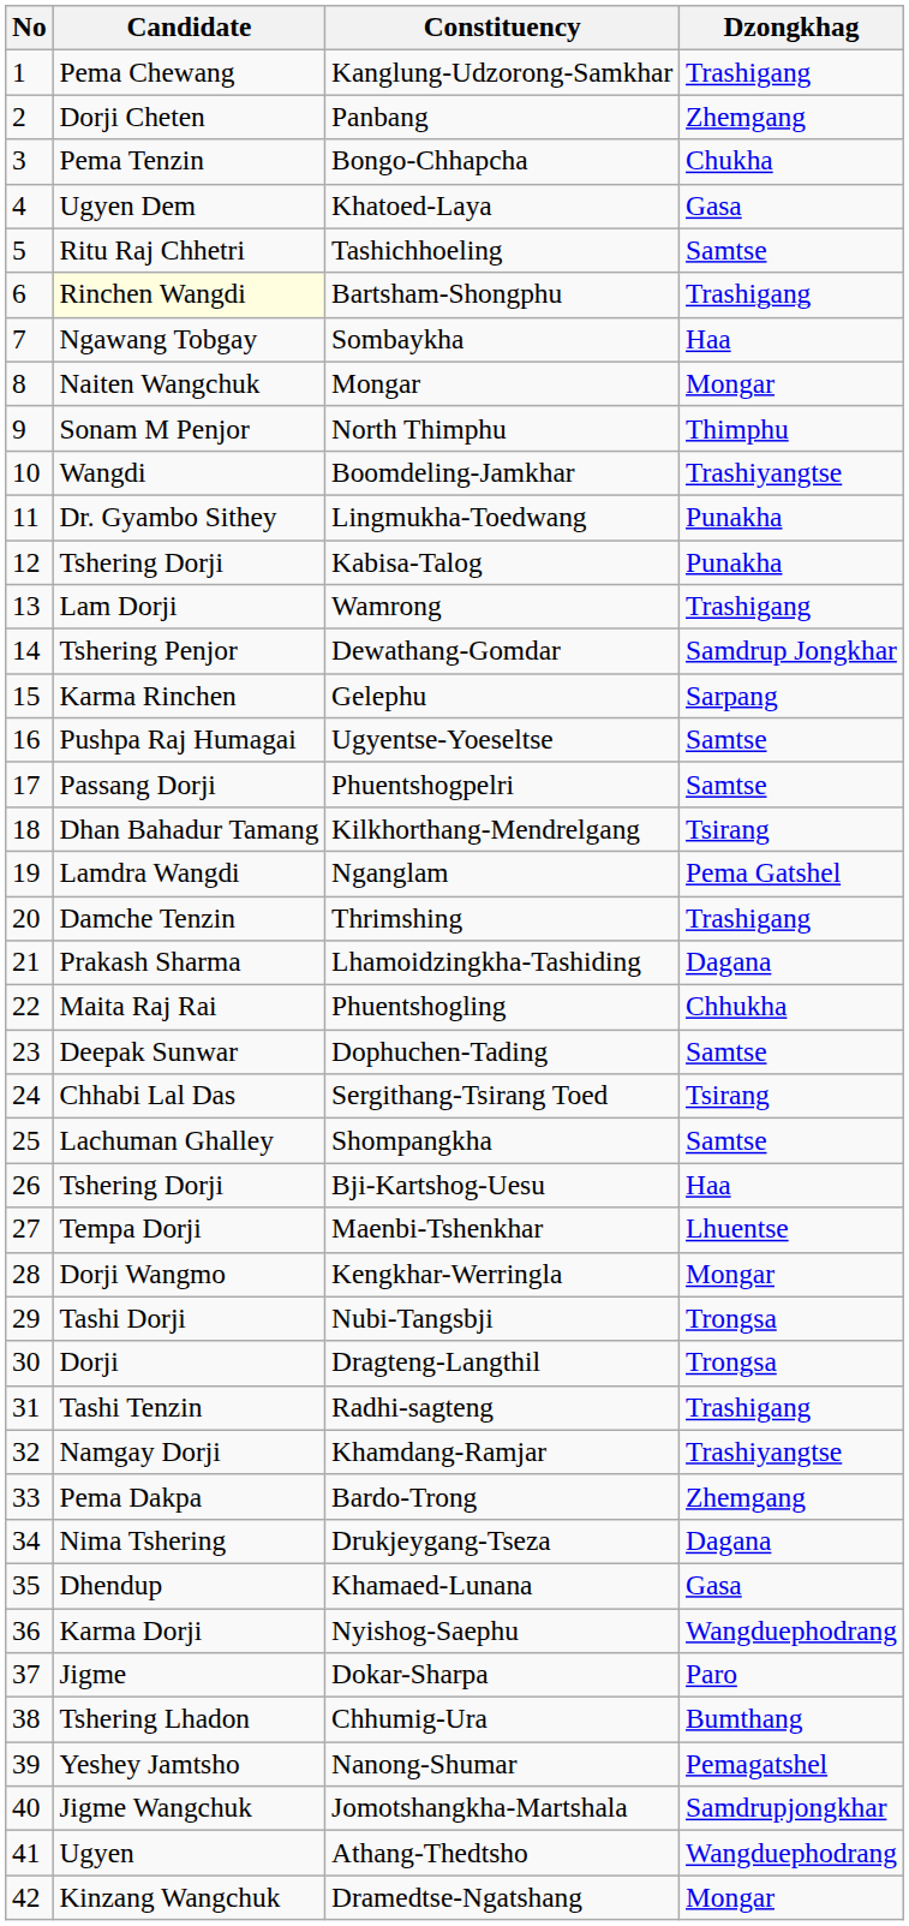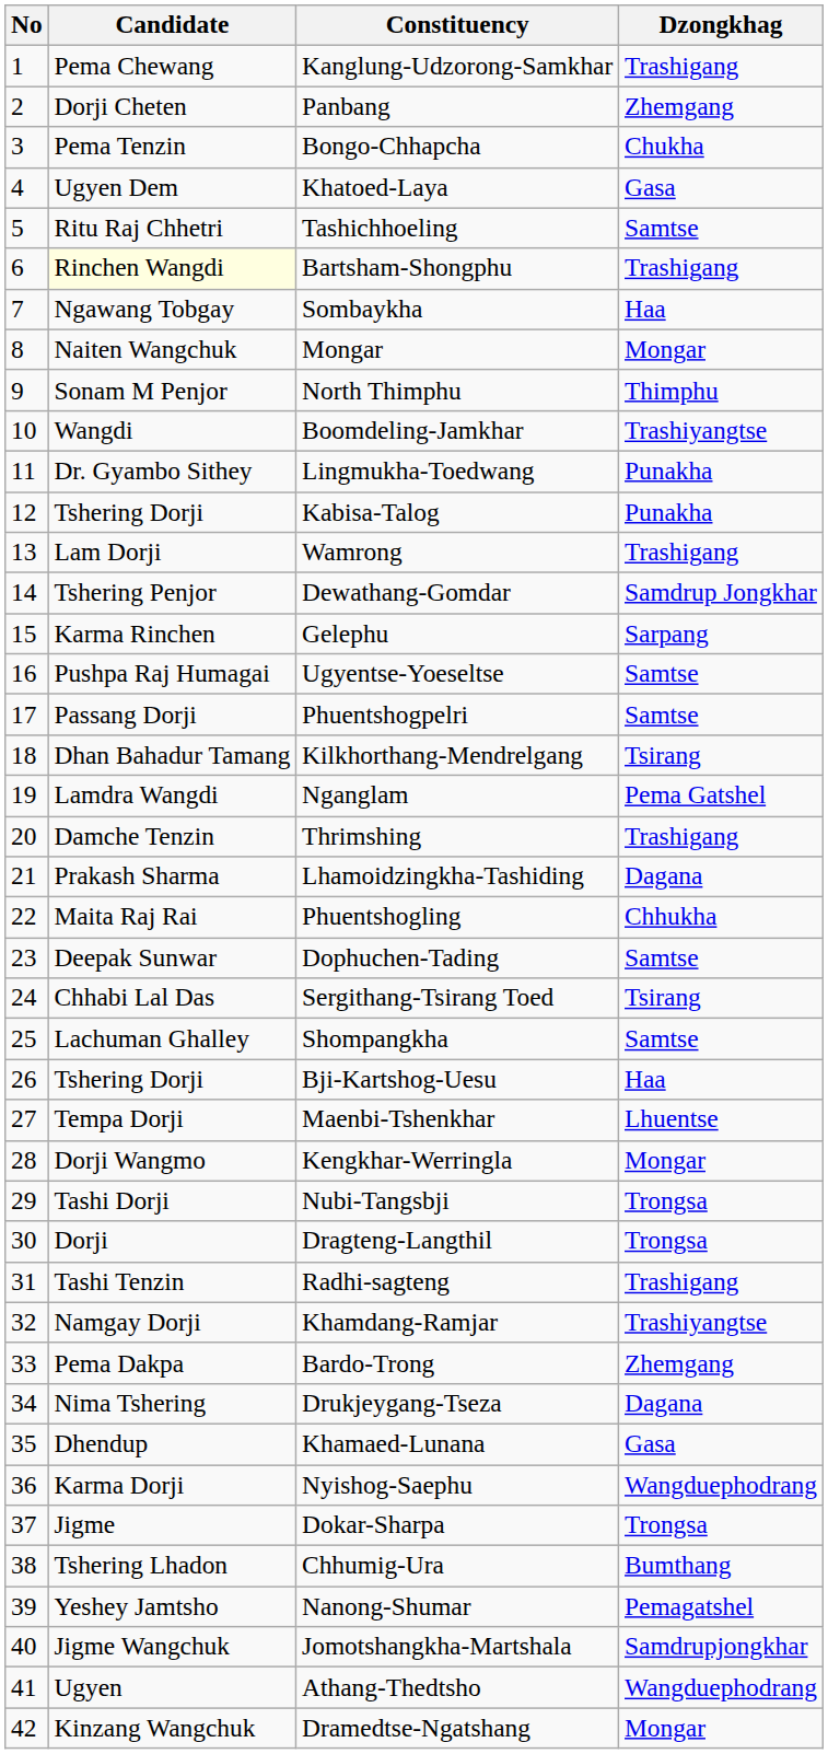Dokar-Sharpa | Dzongkhag: Paro -> Trongsa
